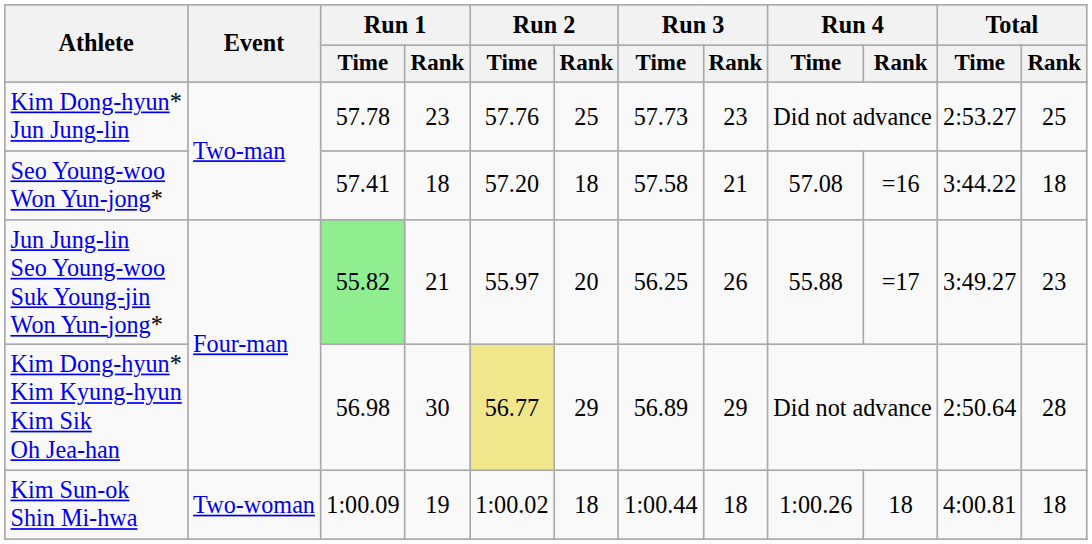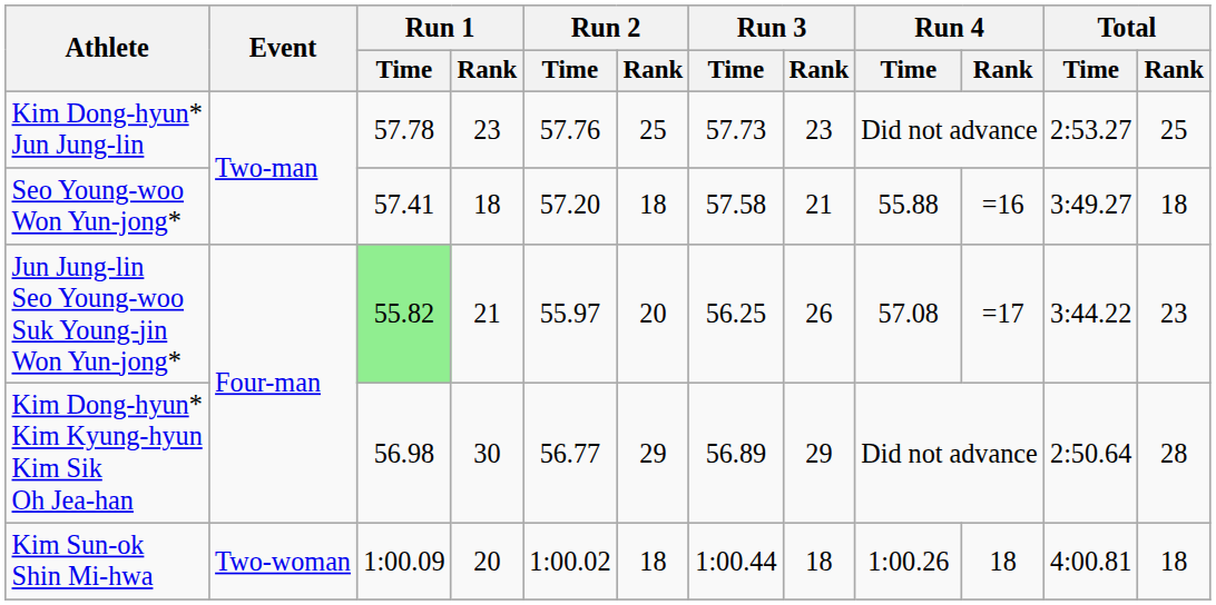Seo Young-woo Won Yun-jong* | Run 4 / Time: 57.08 -> 55.88
Seo Young-woo Won Yun-jong* | Total / Time: 3:44.22 -> 3:49.27
Jun Jung-lin Seo Young-woo Suk Young-jin Won Yun-jong* | Run 4 / Time: 55.88 -> 57.08
Jun Jung-lin Seo Young-woo Suk Young-jin Won Yun-jong* | Total / Time: 3:49.27 -> 3:44.22
Kim Dong-hyun* Kim Kyung-hyun Kim Sik Oh Jea-han | Run 2 / Time: khaki background -> no background
Kim Sun-ok Shin Mi-hwa | Run 1 / Rank: 19 -> 20
